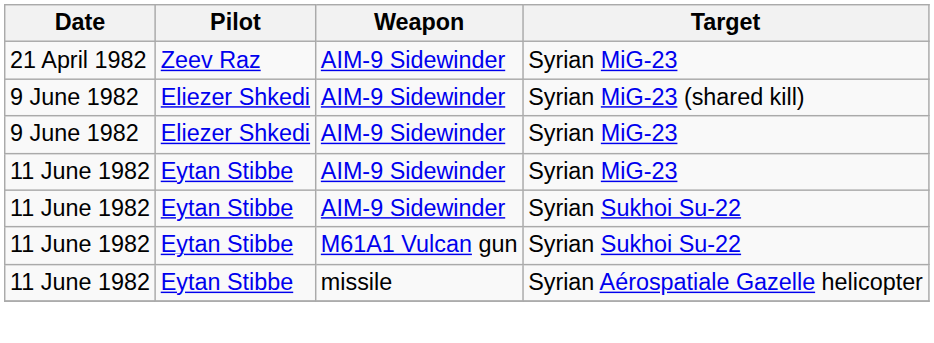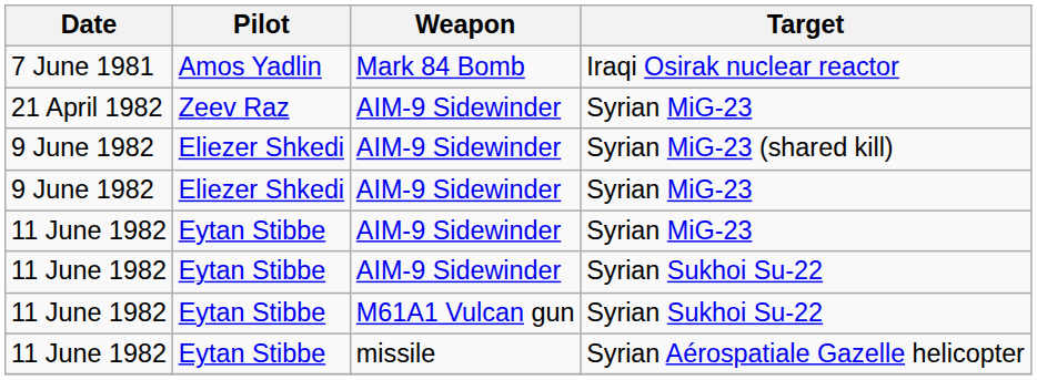+ row: 7 June 1981 | Amos Yadlin | Mark 84 Bomb | Iraqi Osirak nuclear reactor
